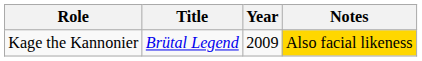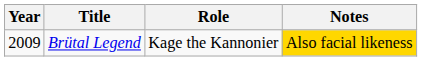columns swapped: Year <-> Role
